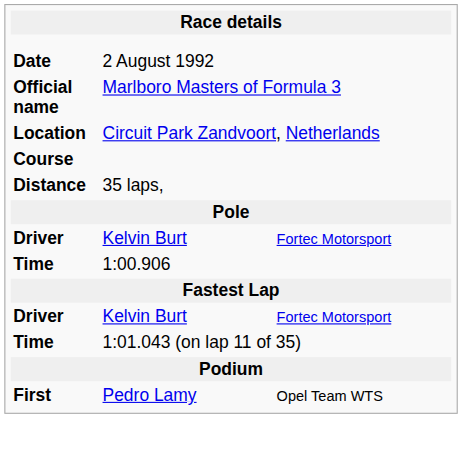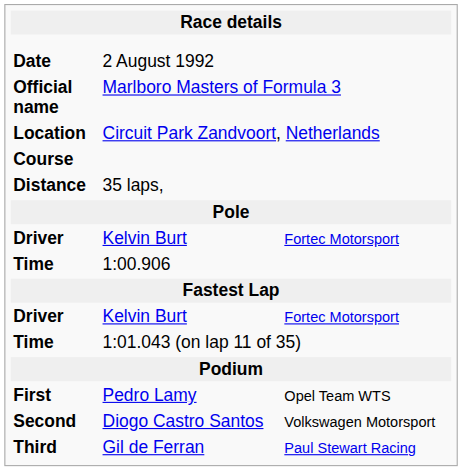+ row: Second | Diogo Castro Santos | Volkswagen Motorsport
+ row: Third | Gil de Ferran | Paul Stewart Racing
